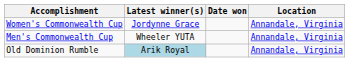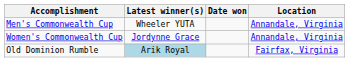rows swapped: Men's Commonwealth Cup <-> Women's Commonwealth Cup
Old Dominion Rumble | Location: Annandale, Virginia -> Fairfax, Virginia
